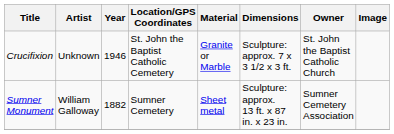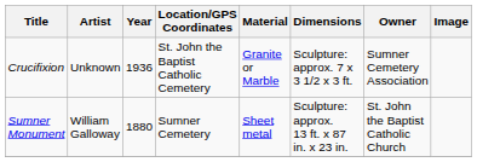Crucifixion | Year: 1946 -> 1936
Crucifixion | Owner: St. John the Baptist Catholic Church -> Sumner Cemetery Association
Sumner Monument | Year: 1882 -> 1880
Sumner Monument | Owner: Sumner Cemetery Association -> St. John the Baptist Catholic Church
